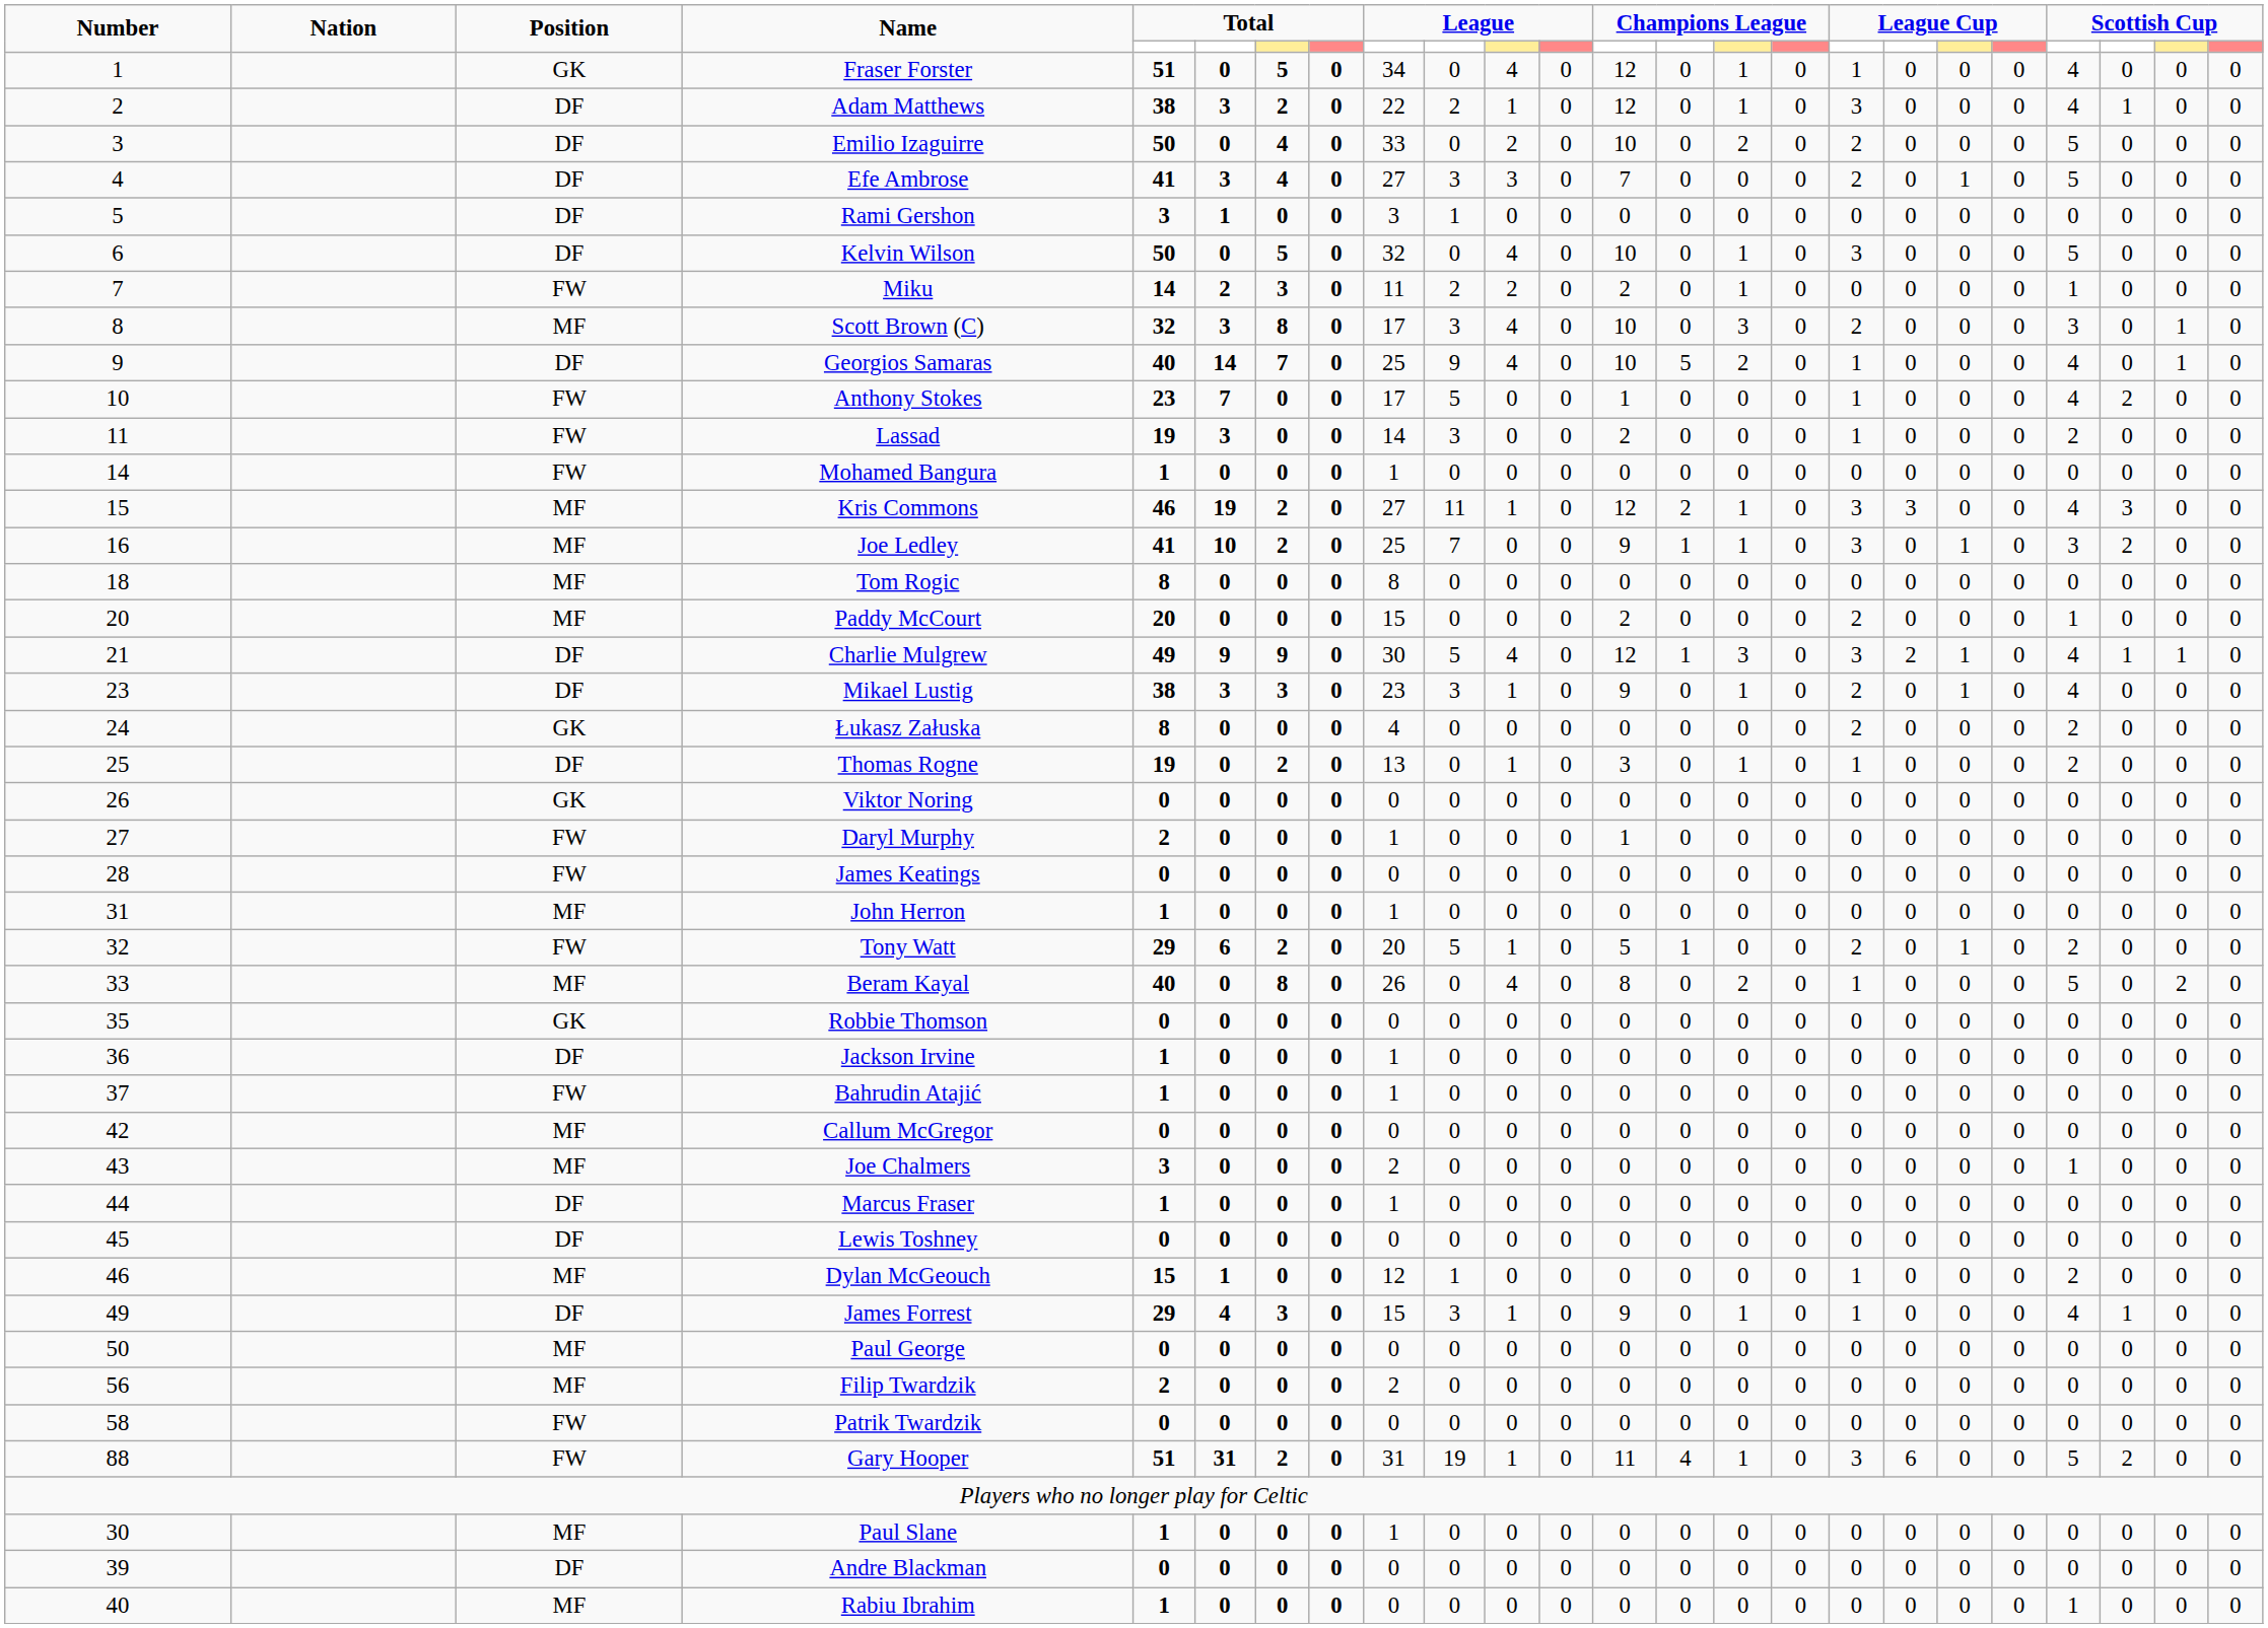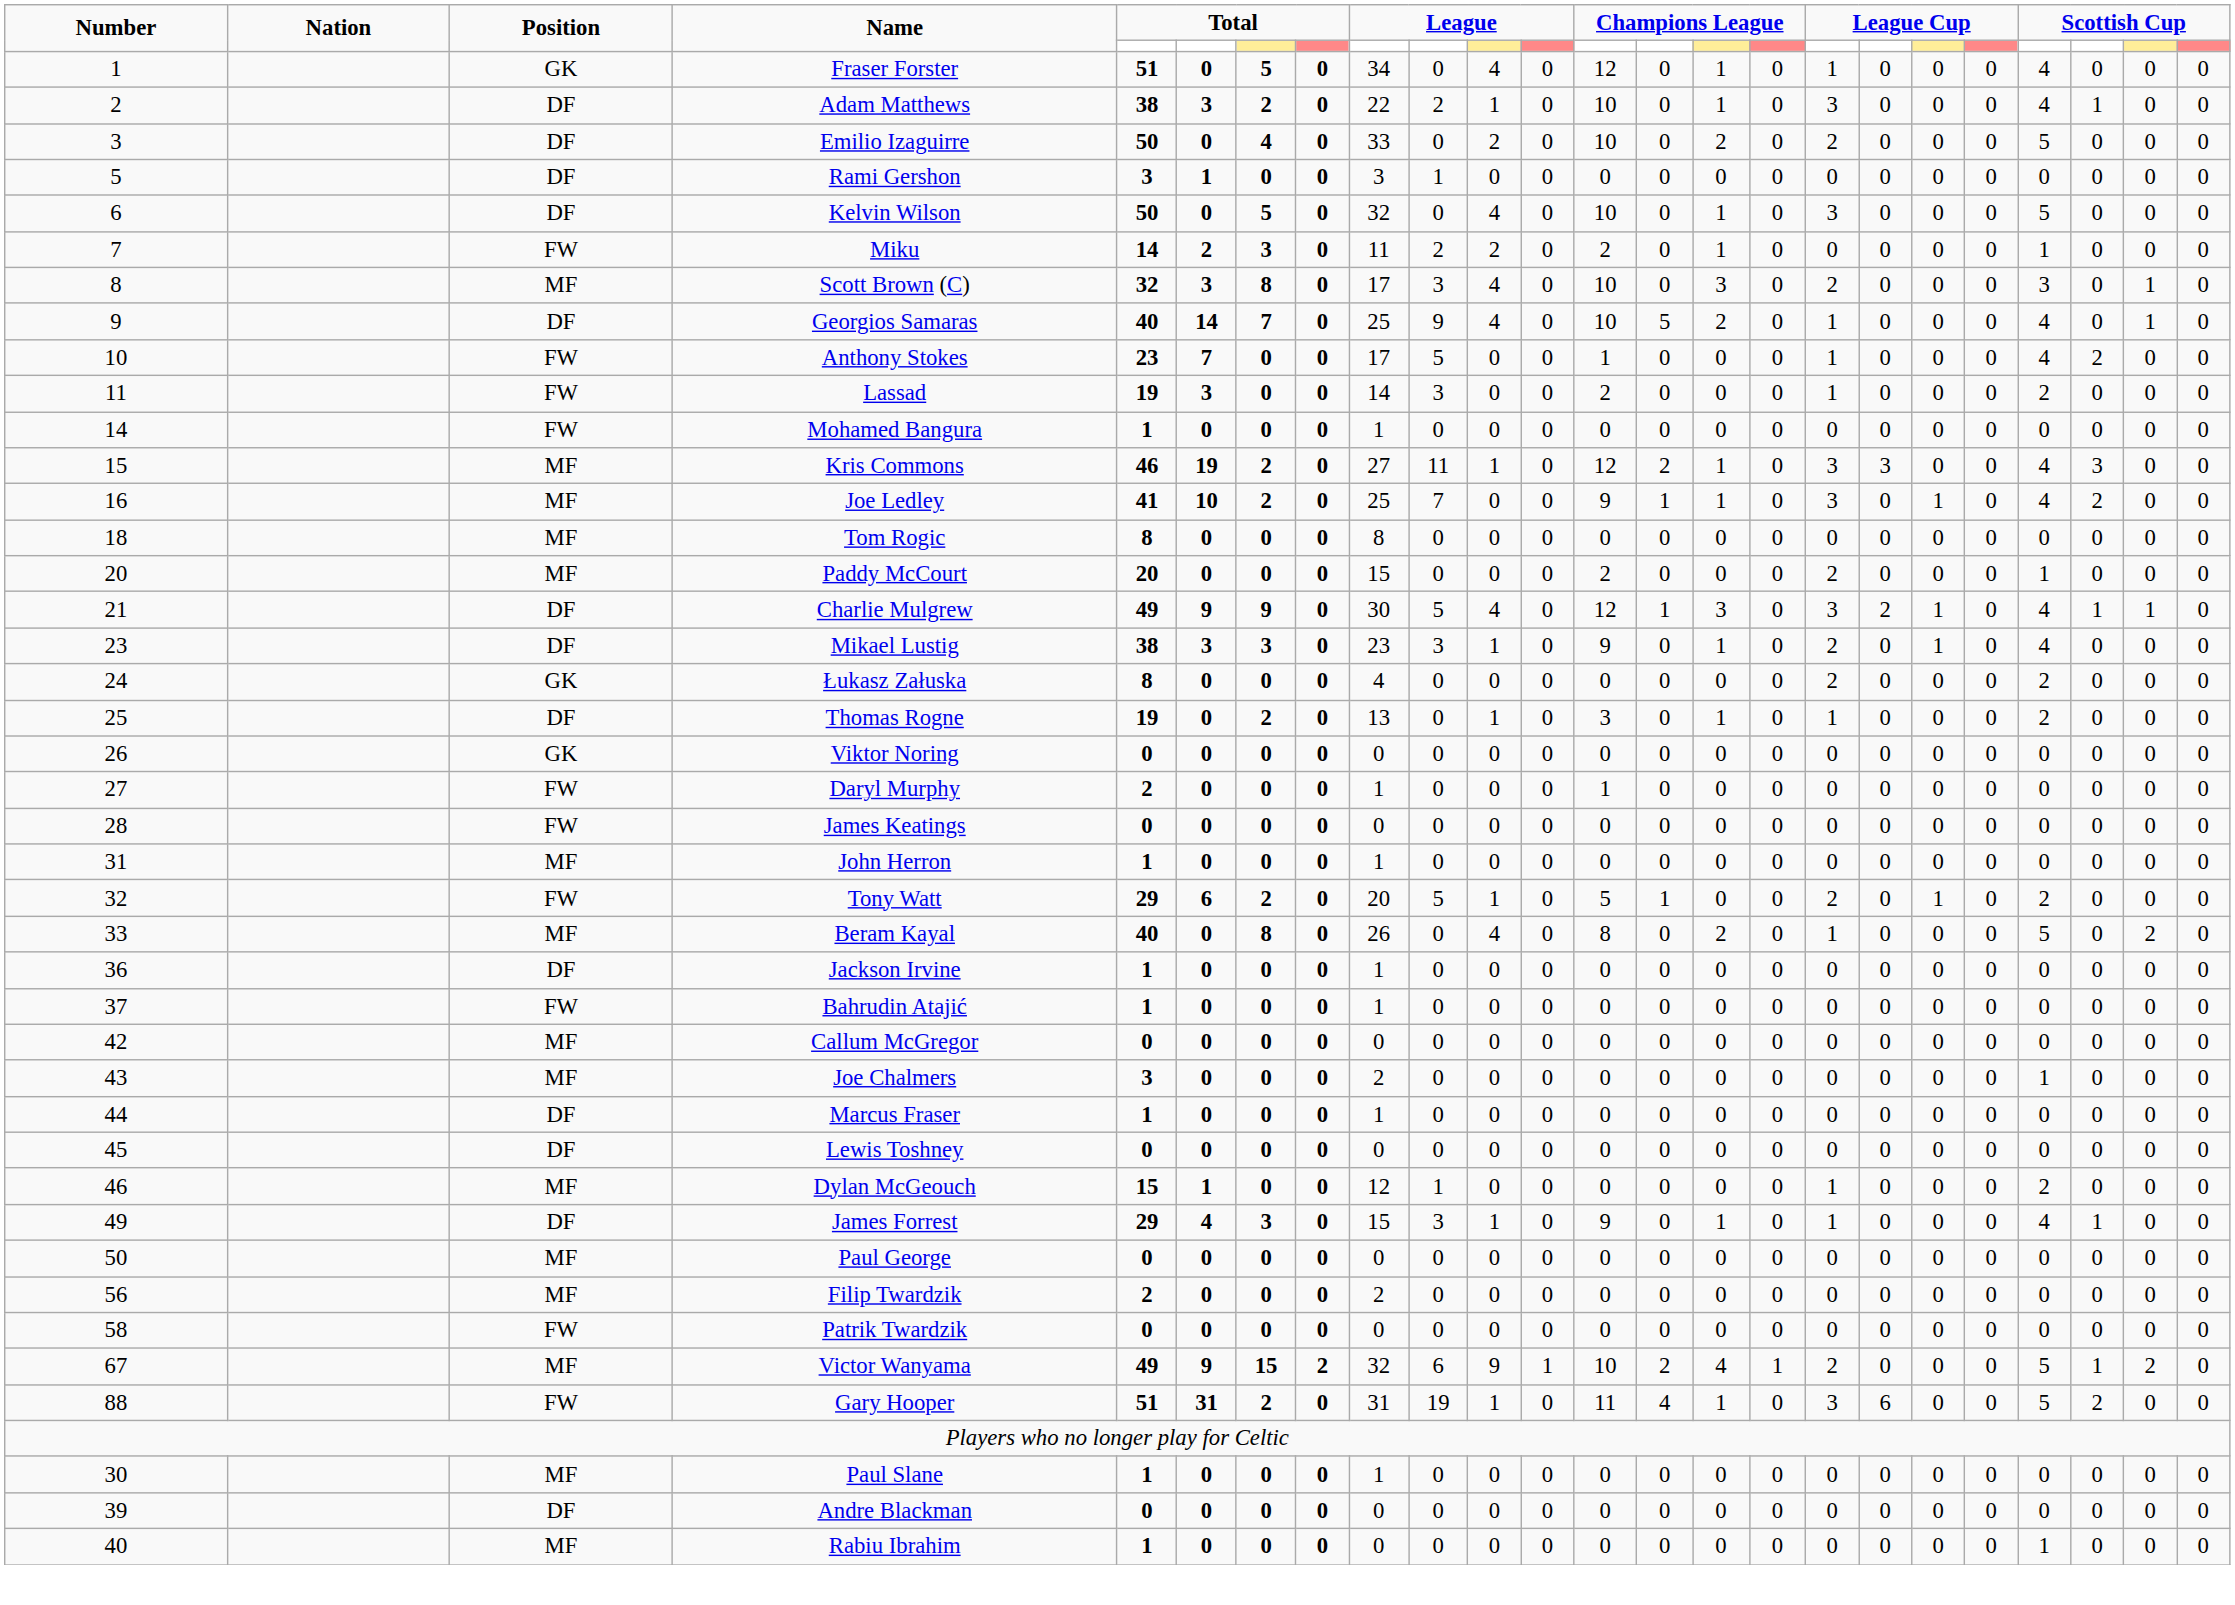Adam Matthews | column 13: 12 -> 10
- row: 4 | DF | Efe Ambrose | 41 | 3 | 4 | 0 | 27 | 3 | 3 | 0 | 7 | 0 | 0 | 0 | 2 | 0 | 1 | 0 | 5 | 0 | 0 | 0
Joe Ledley | column 21: 3 -> 4
- row: 35 | GK | Robbie Thomson | 0 | 0 | 0 | 0 | 0 | 0 | 0 | 0 | 0 | 0 | 0 | 0 | 0 | 0 | 0 | 0 | 0 | 0 | 0 | 0
+ row: 67 | MF | Victor Wanyama | 49 | 9 | 15 | 2 | 32 | 6 | 9 | 1 | 10 | 2 | 4 | 1 | 2 | 0 | 0 | 0 | 5 | 1 | 2 | 0
